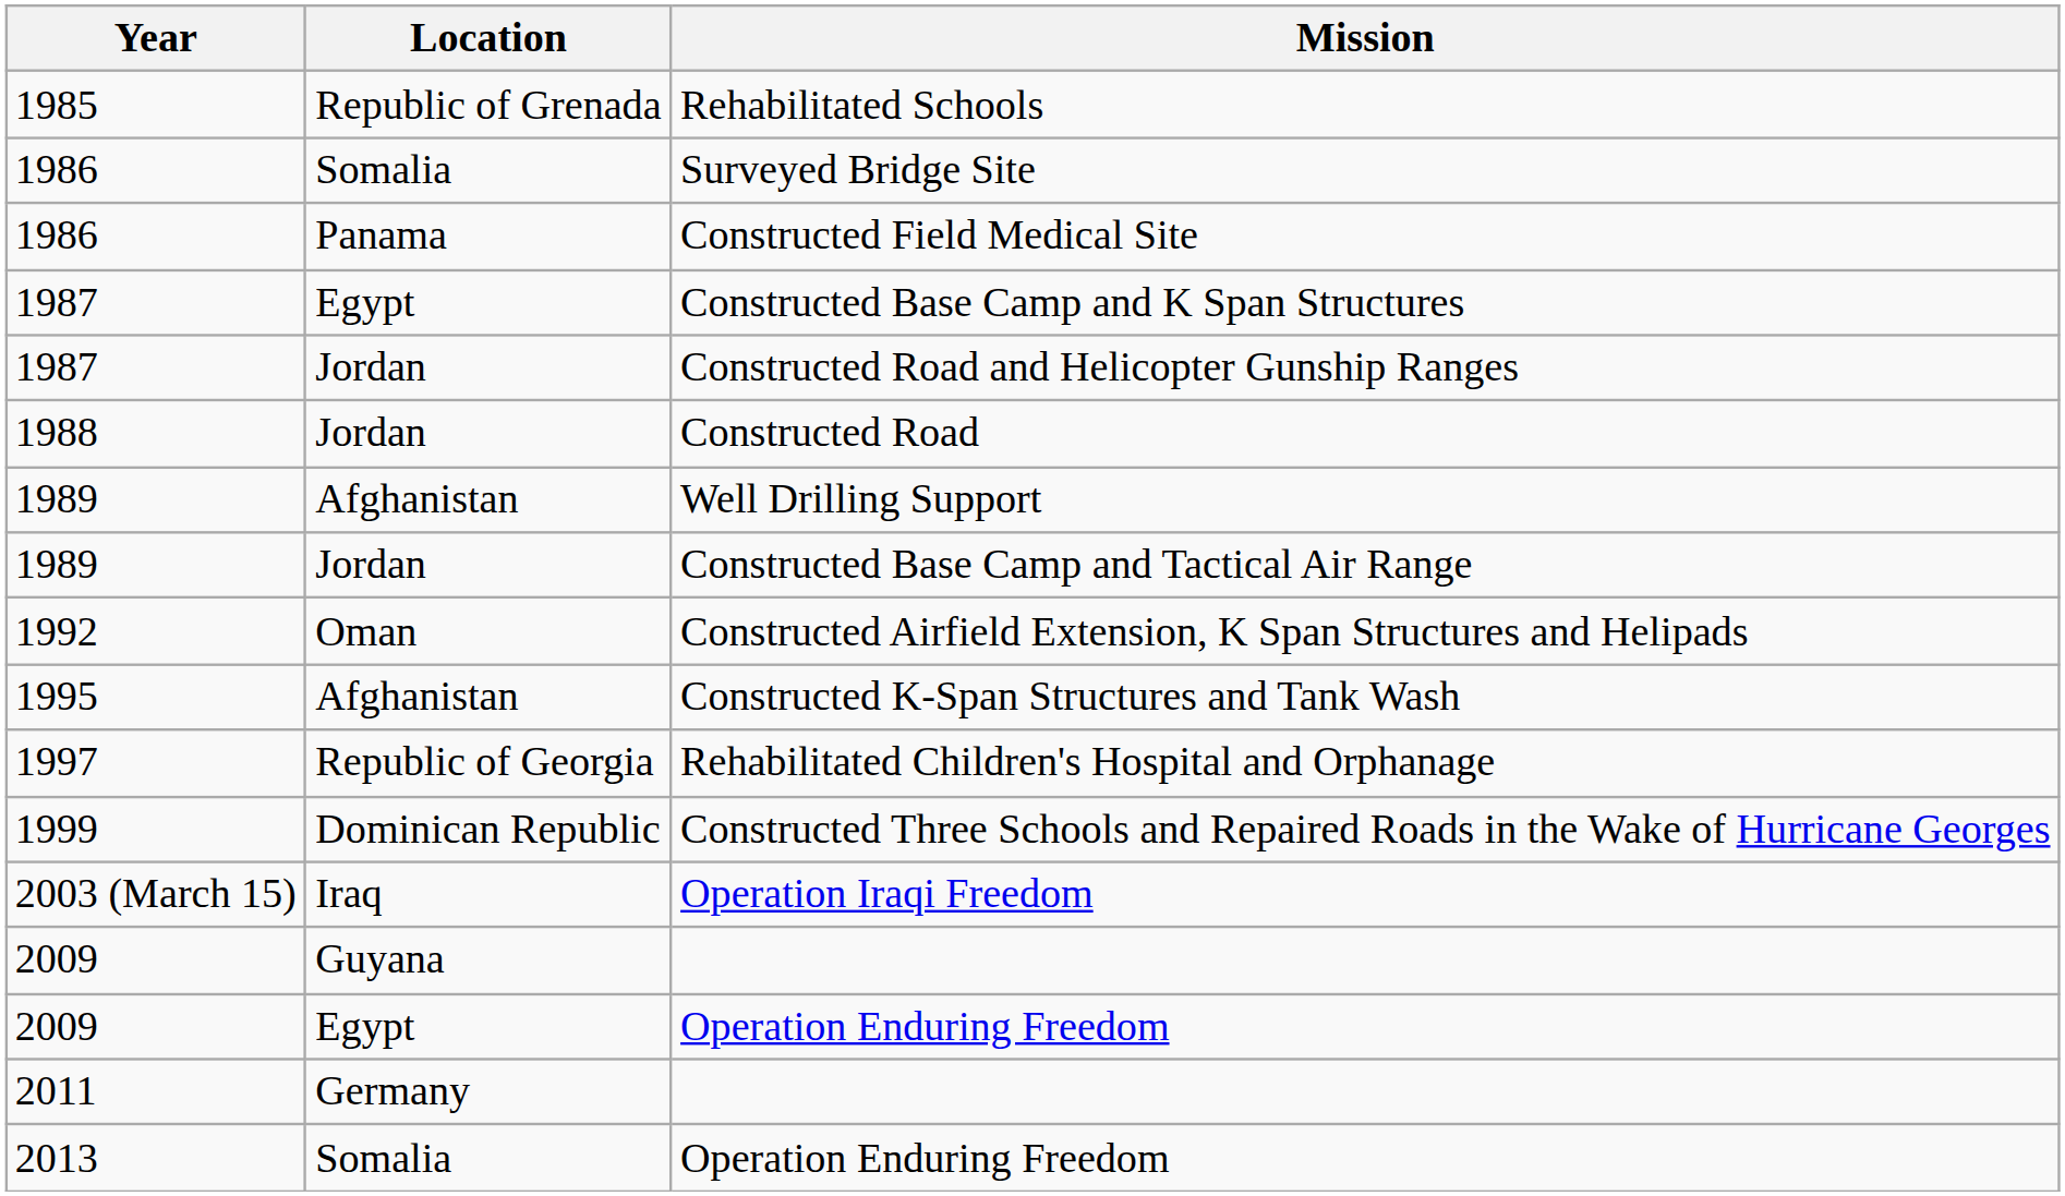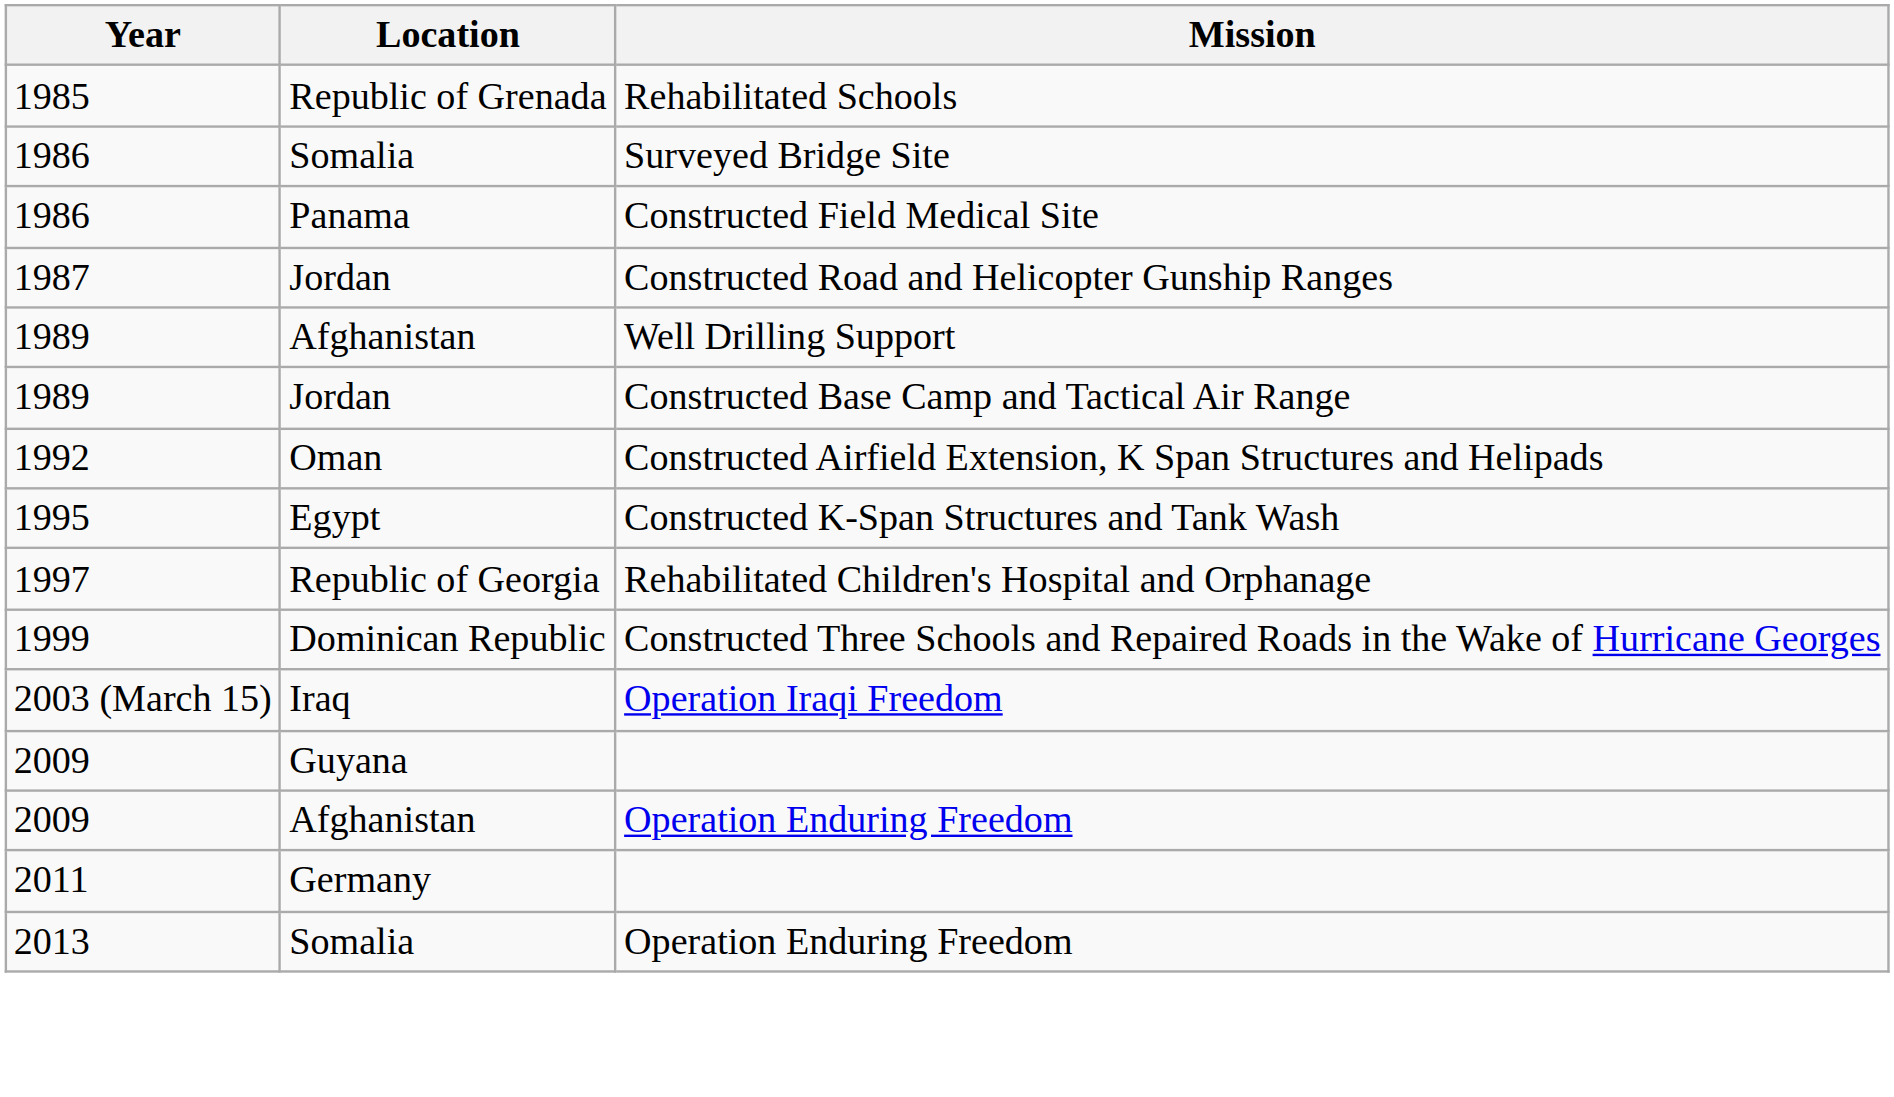- row: 1987 | Egypt | Constructed Base Camp and K Span Structures
- row: 1988 | Jordan | Constructed Road
Constructed K-Span Structures and Tank Wash | Location: Afghanistan -> Egypt
2009 / Operation Enduring Freedom | Location: Egypt -> Afghanistan
